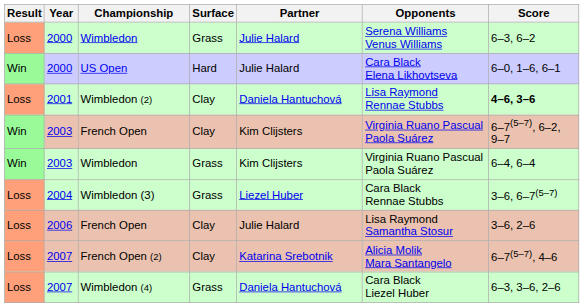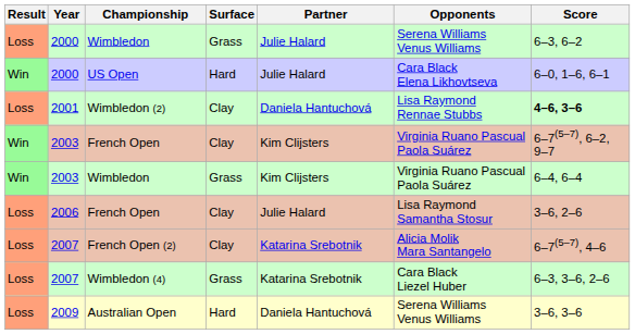- row: Loss | 2004 | Wimbledon (3) | Grass | Liezel Huber | Cara Black Rennae Stubbs | 3–6, 6–7(5–7)
Wimbledon (4) | Partner: Daniela Hantuchová -> Katarina Srebotnik
+ row: Loss | 2009 | Australian Open | Hard | Daniela Hantuchová | Serena Williams Venus Williams | 3–6, 3–6
